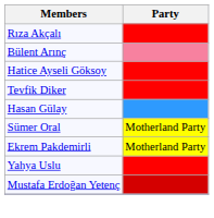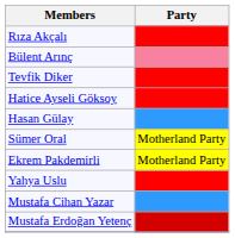rows swapped: Tevfik Diker <-> Hatice Ayseli Göksoy
+ row: Mustafa Cihan Yazar
